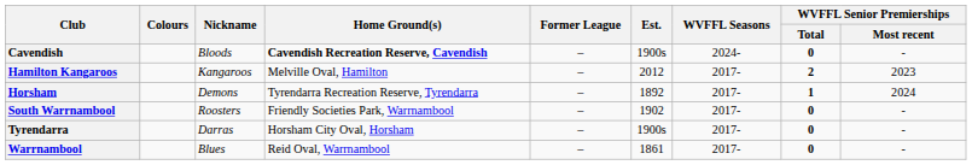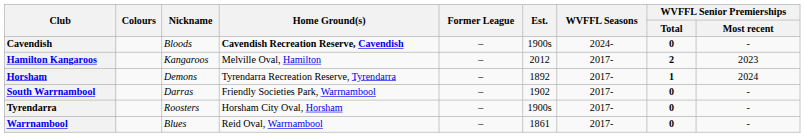South Warrnambool | Nickname: Roosters -> Darras
Tyrendarra | Nickname: Darras -> Roosters
